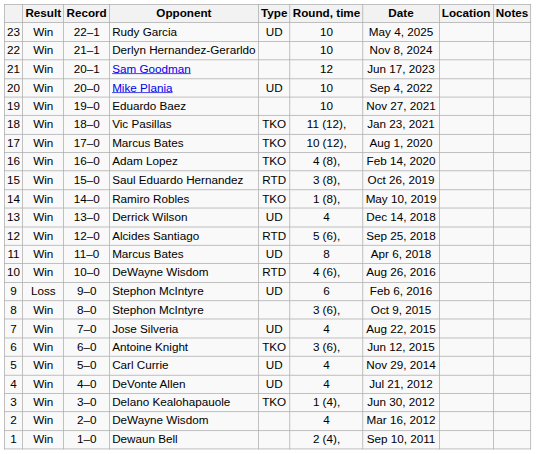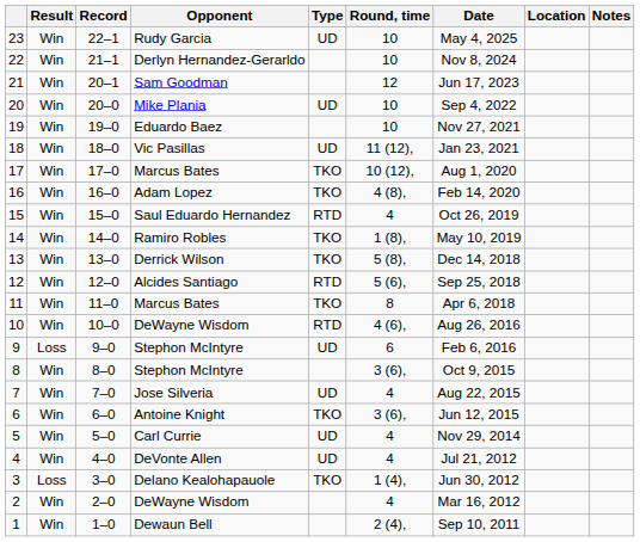18 | Type: TKO -> UD
15 | Round, time: 3 (8), -> 4
13 | Type: UD -> TKO
13 | Round, time: 4 -> 5 (8),
11 | Type: UD -> TKO
3 | Result: Win -> Loss
